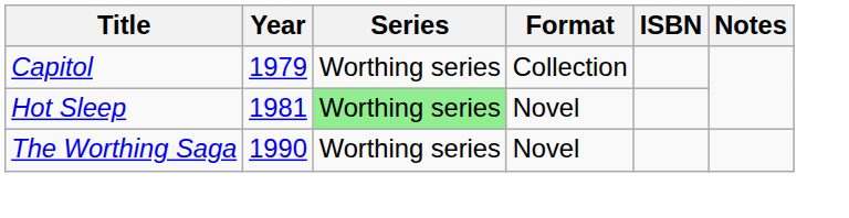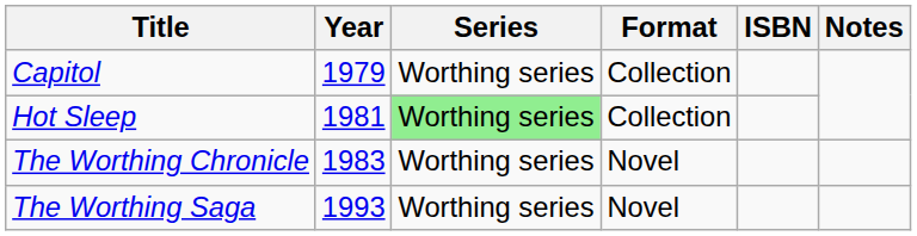Hot Sleep | Format: Novel -> Collection
+ row: The Worthing Chronicle | 1983 | Worthing series | Novel
The Worthing Saga | Year: 1990 -> 1993
